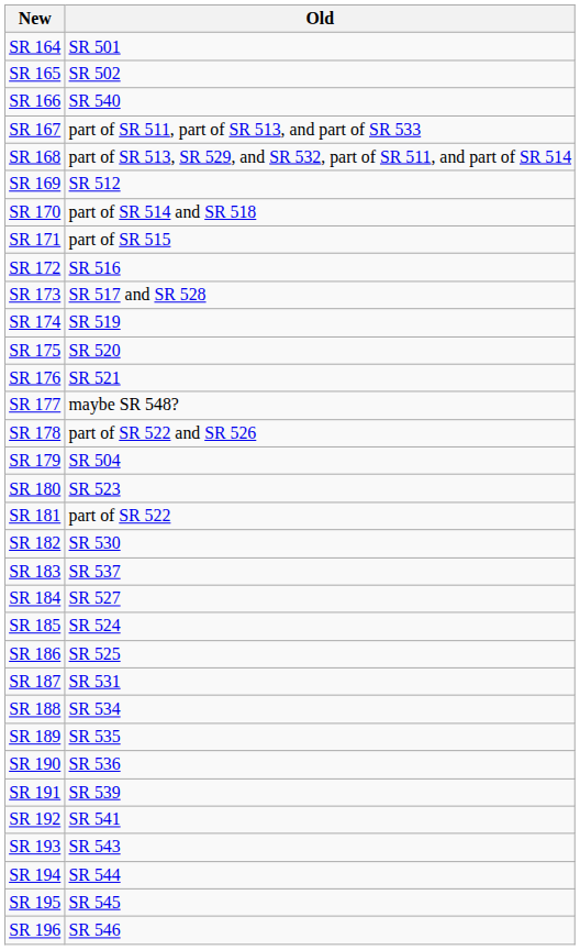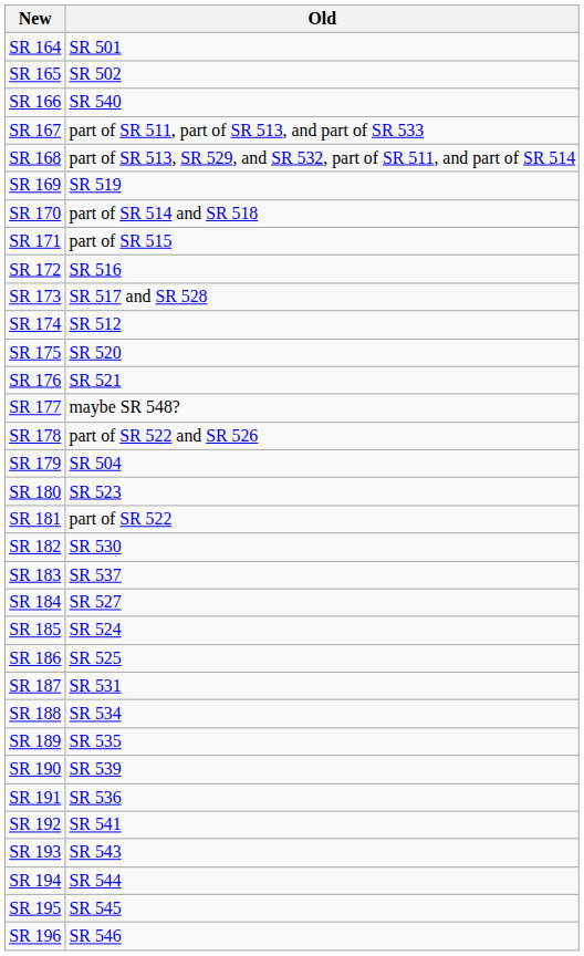SR 169 | Old: SR 512 -> SR 519
SR 174 | Old: SR 519 -> SR 512
SR 190 | Old: SR 536 -> SR 539
SR 191 | Old: SR 539 -> SR 536
